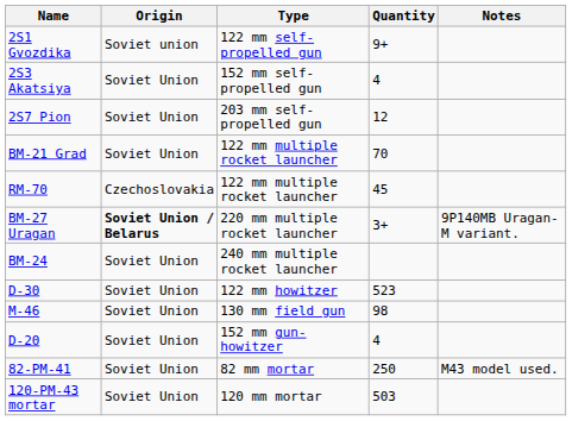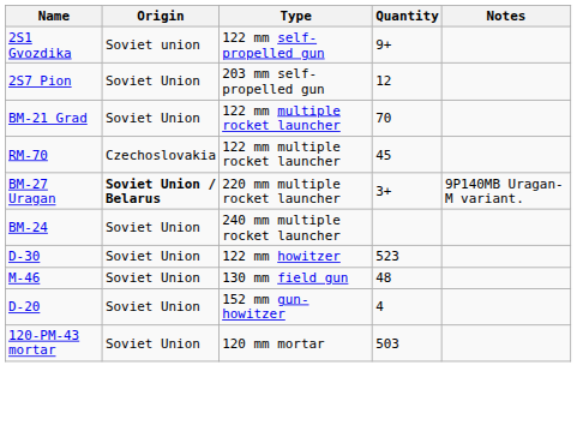- row: 2S3 Akatsiya | Soviet Union | 152 mm self-propelled gun | 4
M-46 | Quantity: 98 -> 48
- row: 82-PM-41 | Soviet Union | 82 mm mortar | 250 | M43 model used.
